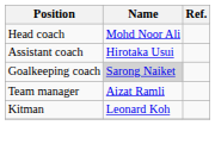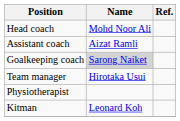Assistant coach | Name: Hirotaka Usui -> Aizat Ramli
Team manager | Name: Aizat Ramli -> Hirotaka Usui
+ row: Physiotherapist
